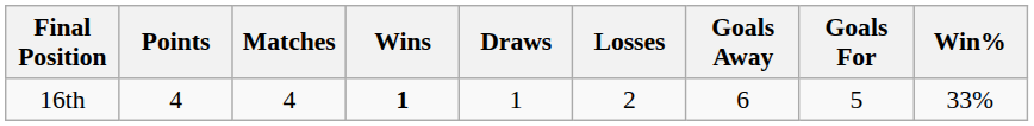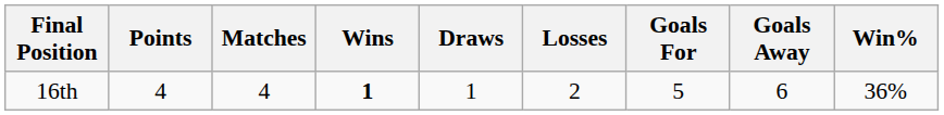columns swapped: Goals For <-> Goals Away
16th | Win%: 33% -> 36%
